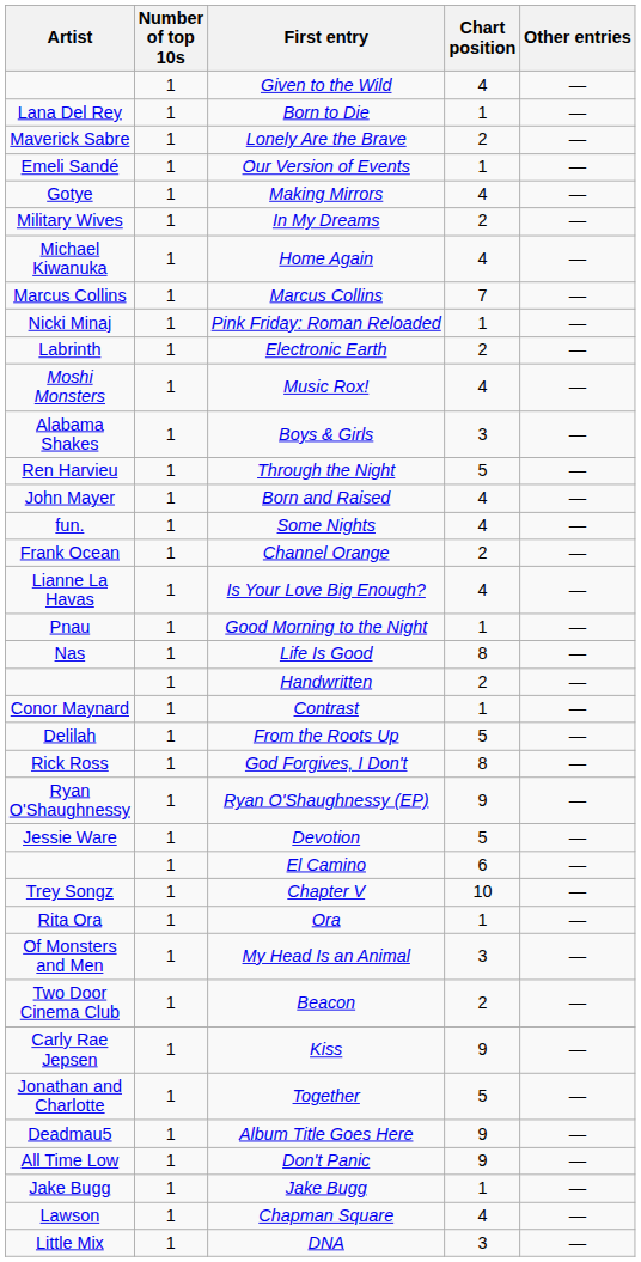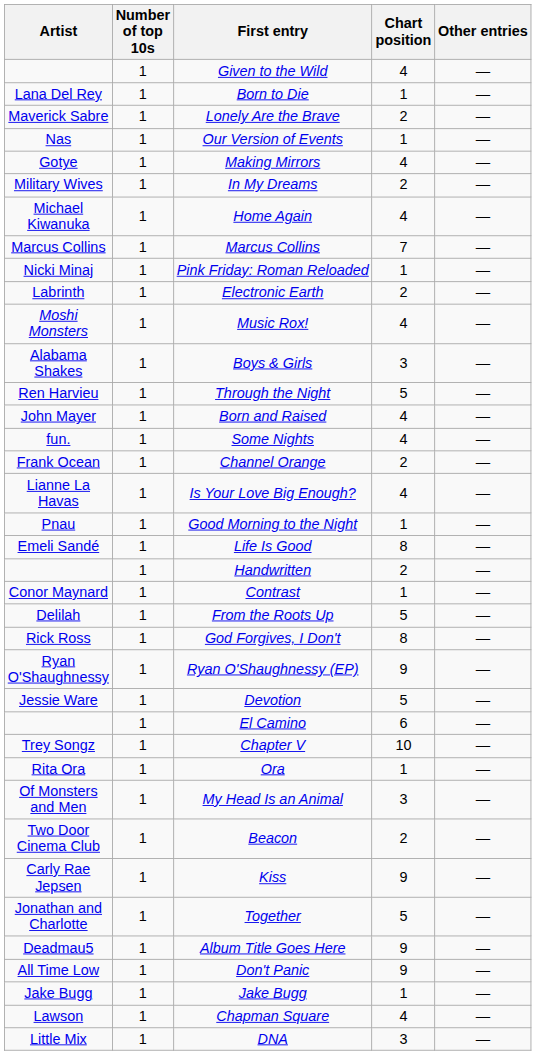Our Version of Events | Artist: Emeli Sandé -> Nas
Life Is Good | Artist: Nas -> Emeli Sandé
